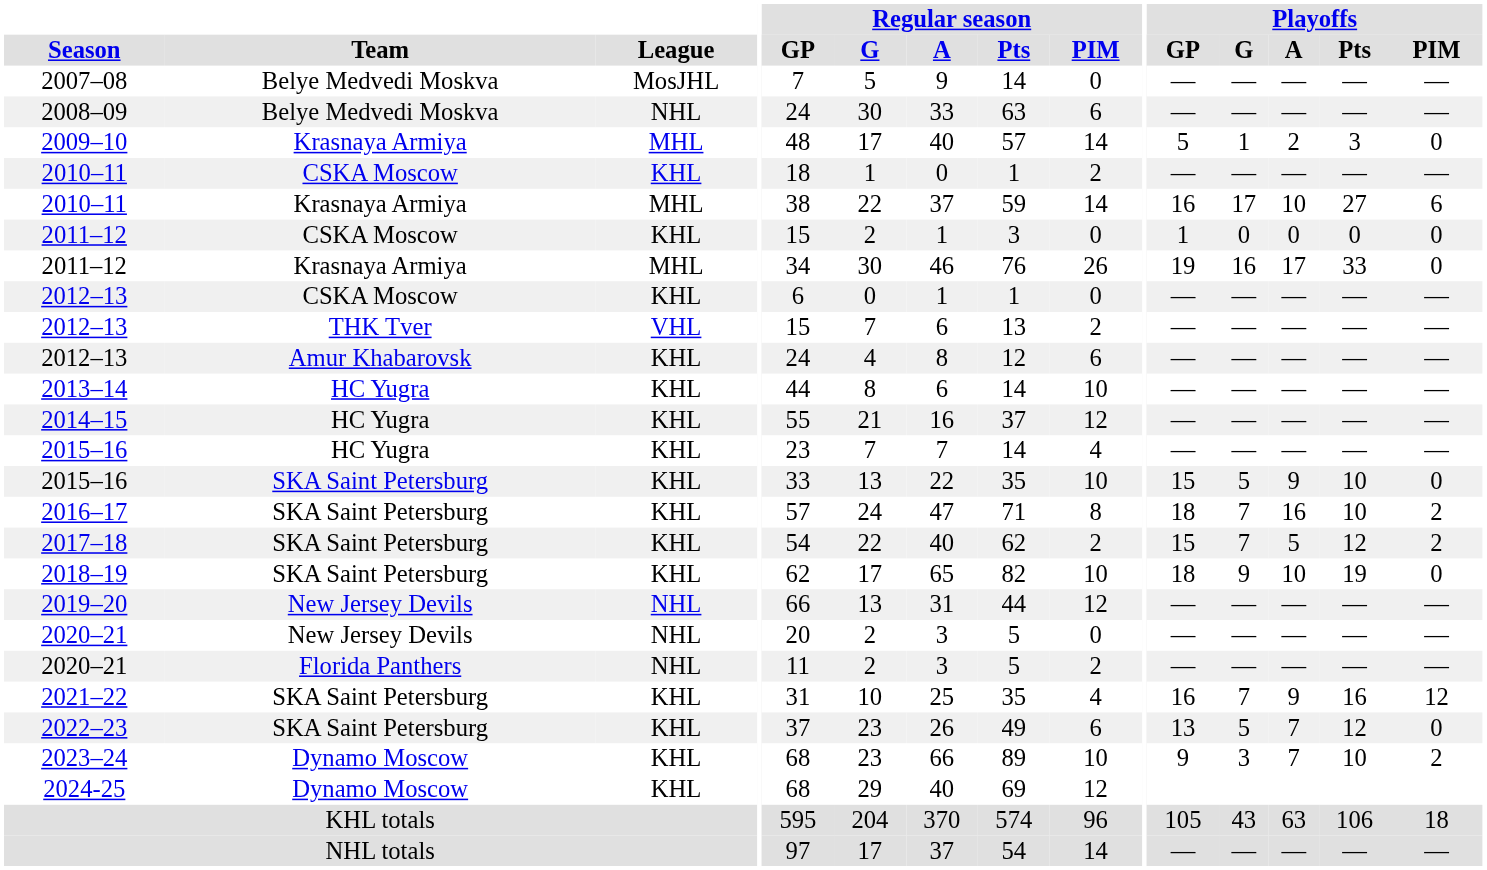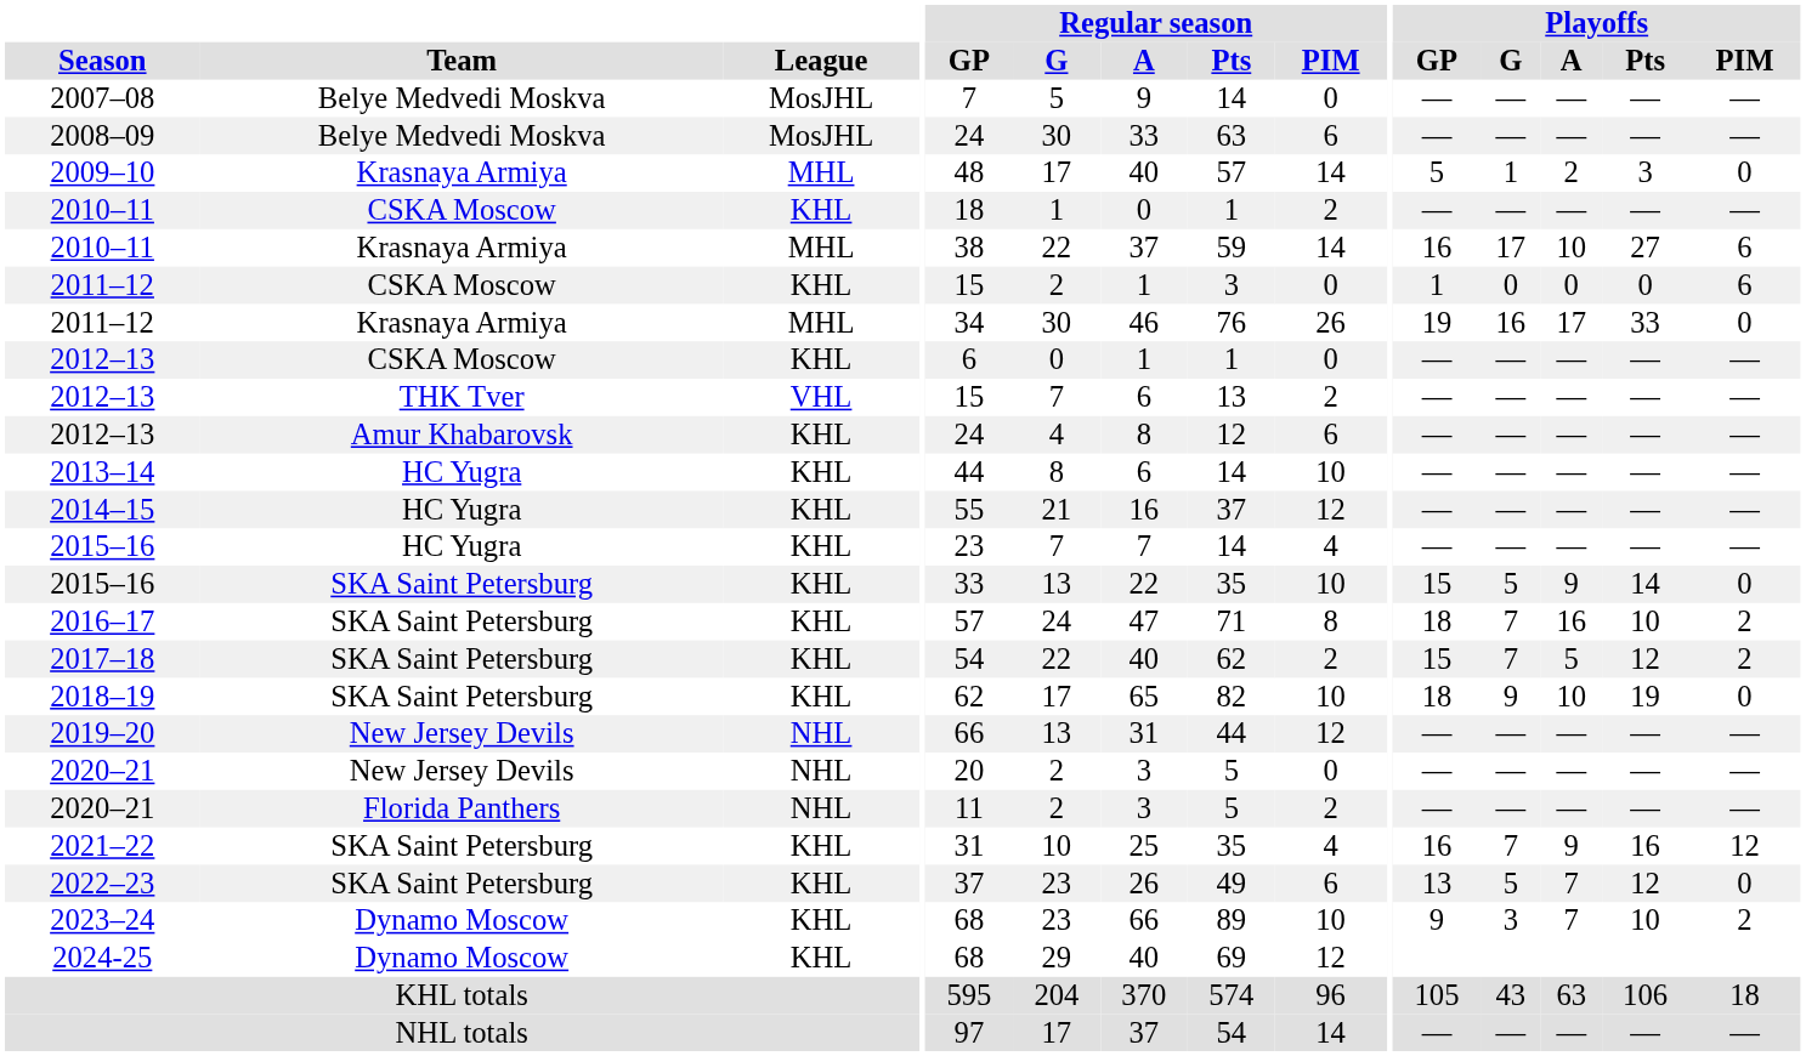2008–09 | League: NHL -> MosJHL
2011–12 / CSKA Moscow | Playoffs / PIM: 0 -> 6
2015–16 / SKA Saint Petersburg | Playoffs / Pts: 10 -> 14
